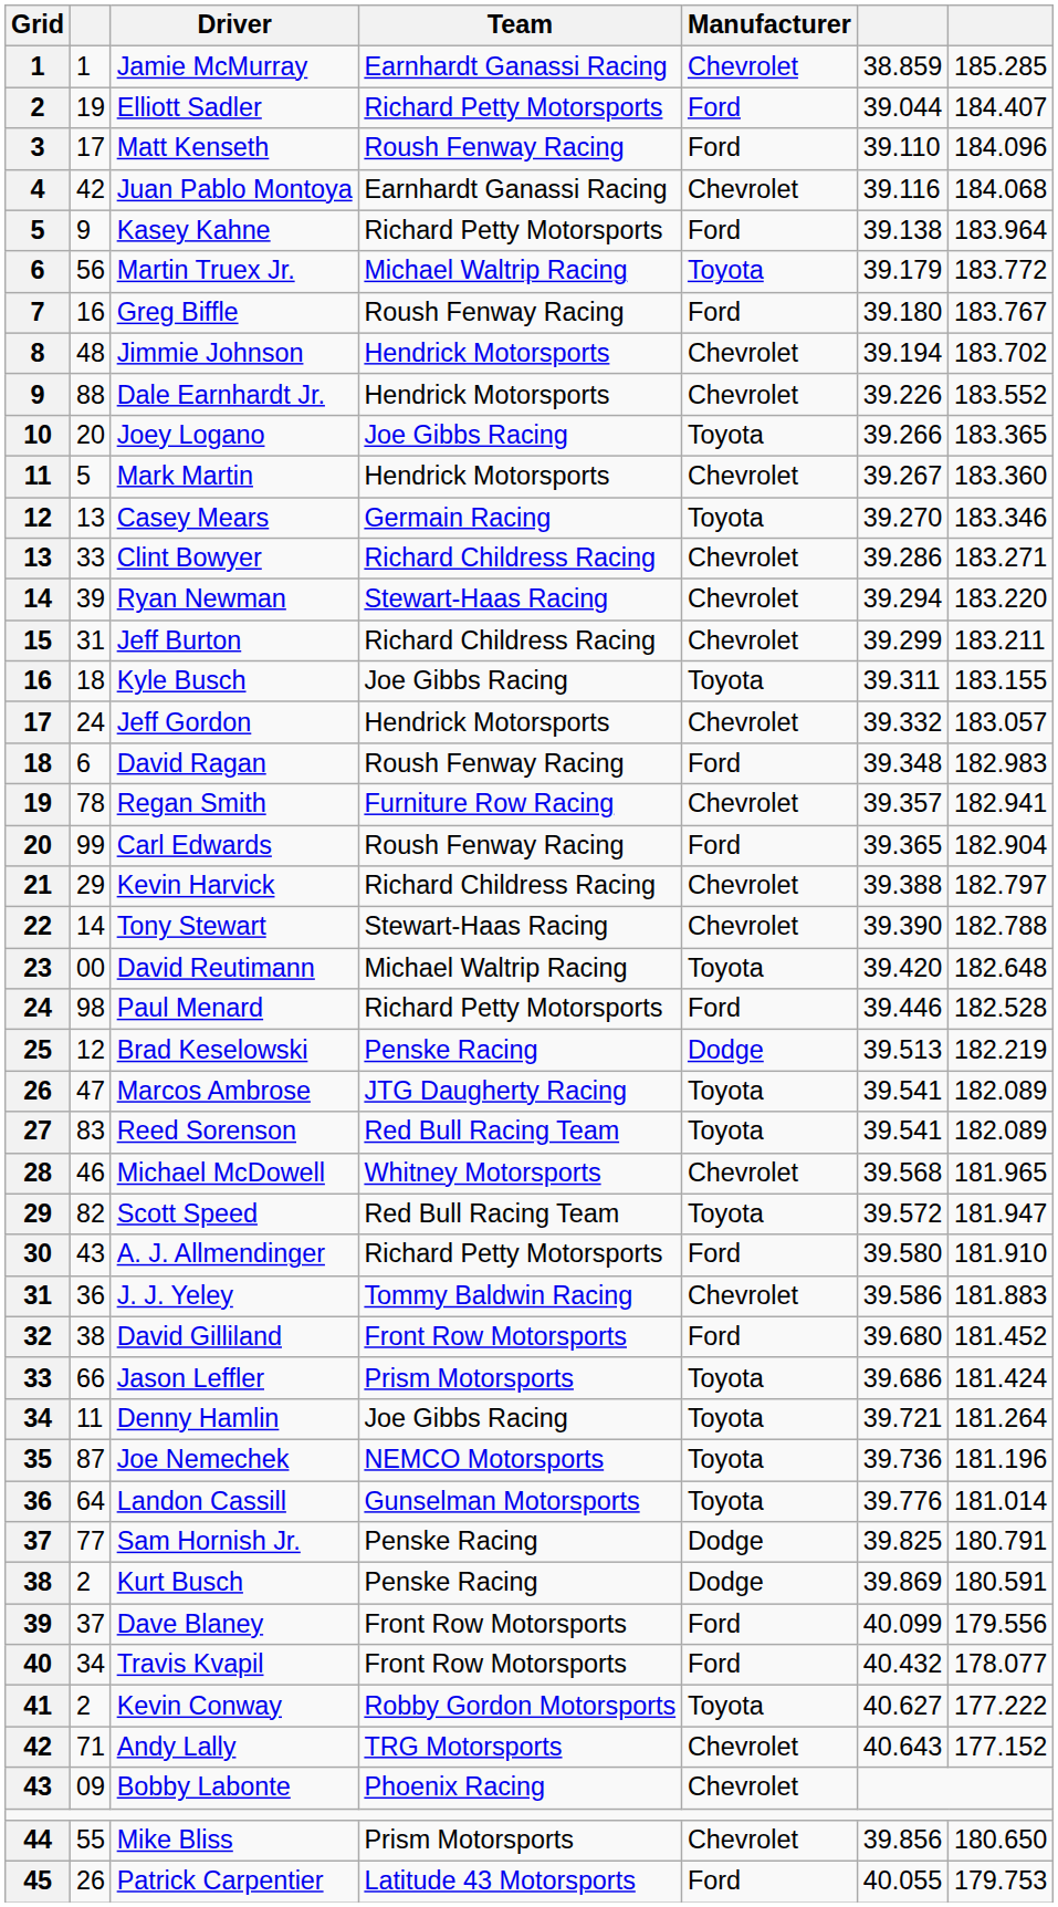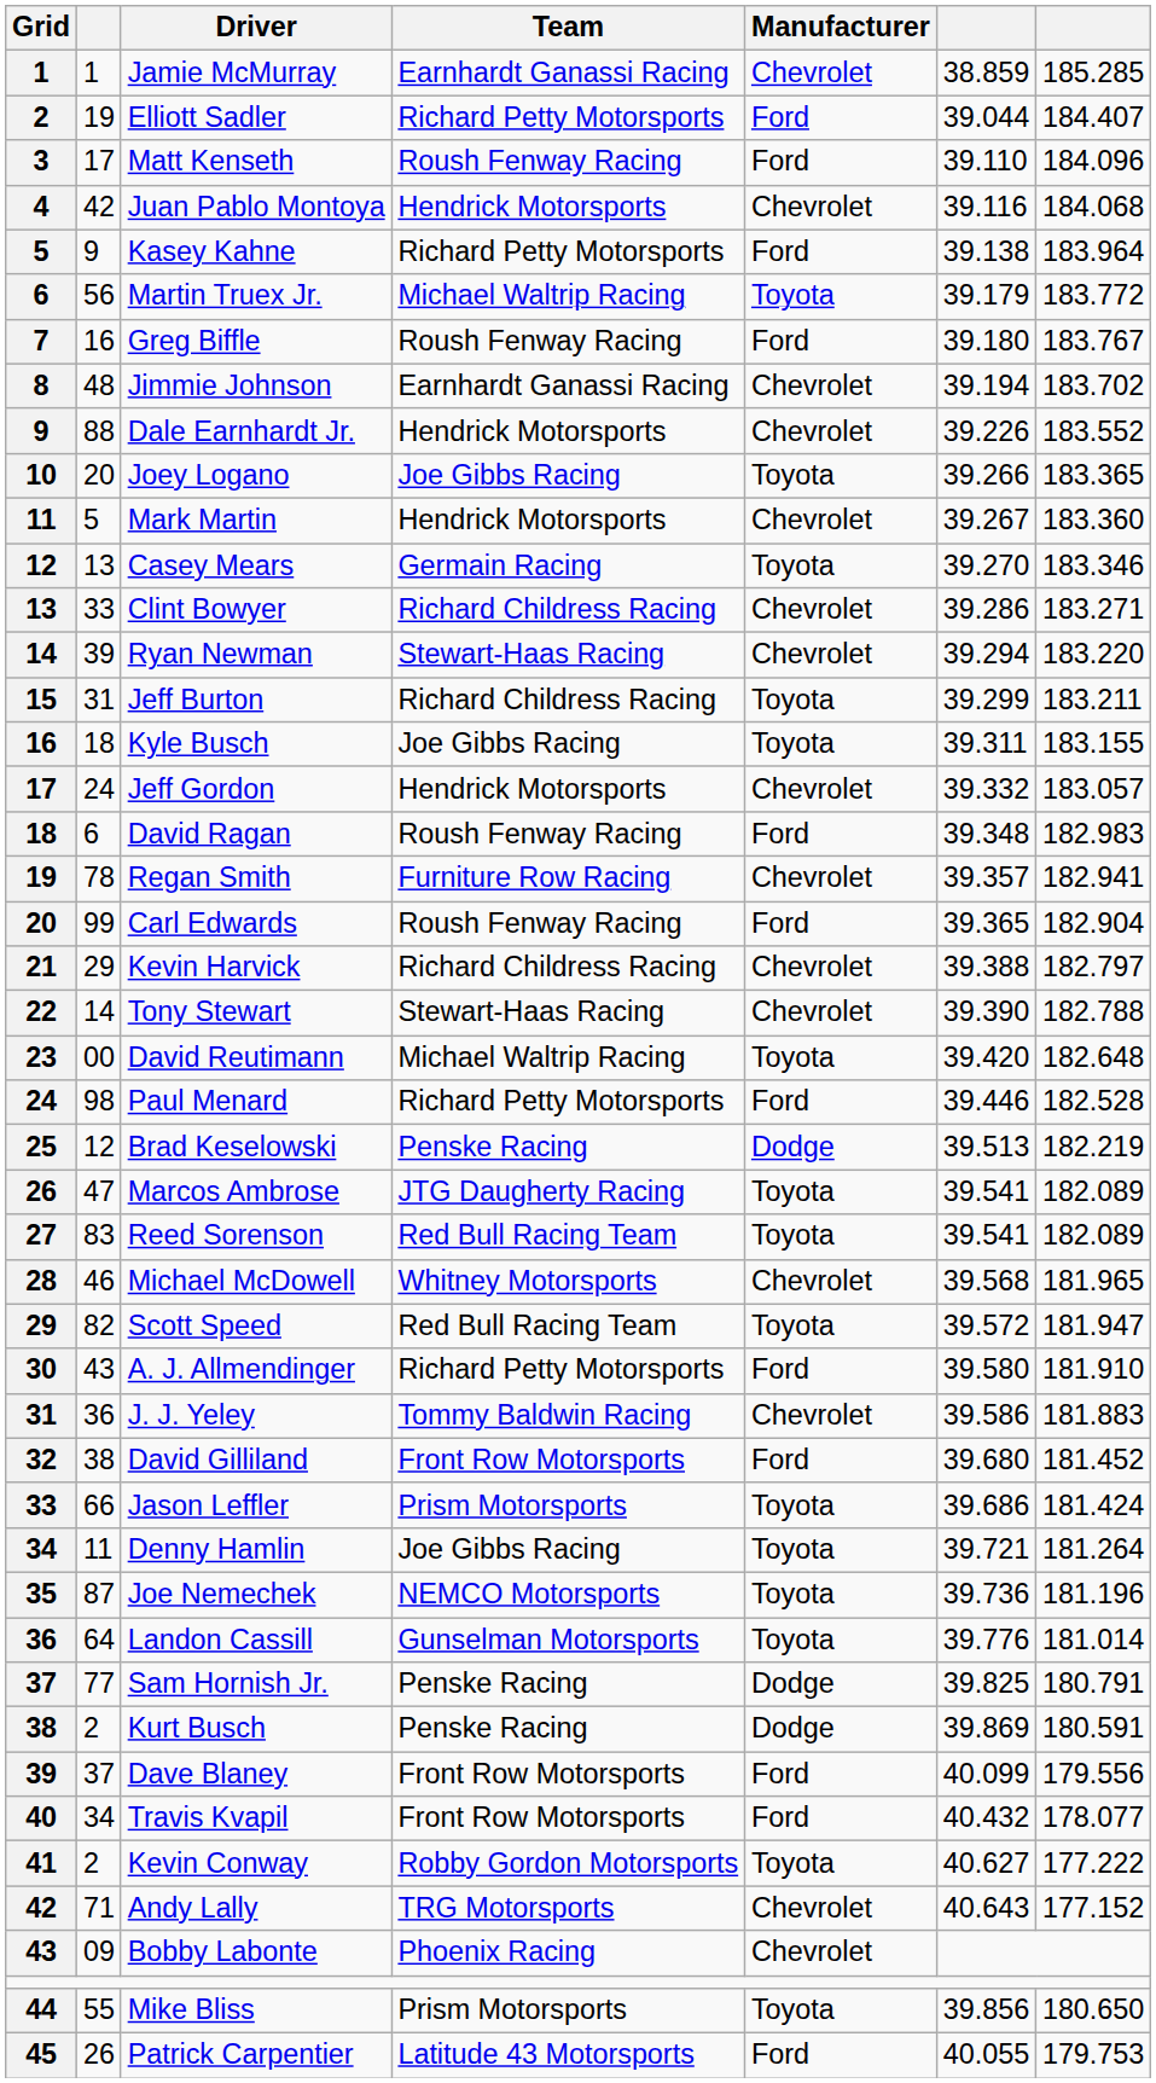Juan Pablo Montoya | Team: Earnhardt Ganassi Racing -> Hendrick Motorsports
Jimmie Johnson | Team: Hendrick Motorsports -> Earnhardt Ganassi Racing
Jeff Burton | Manufacturer: Chevrolet -> Toyota
Mike Bliss | Manufacturer: Chevrolet -> Toyota
